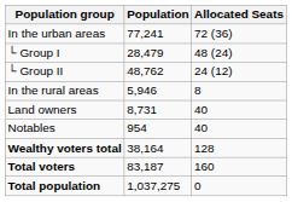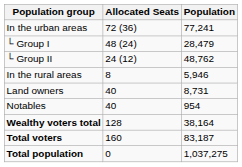columns swapped: Population <-> Allocated Seats
